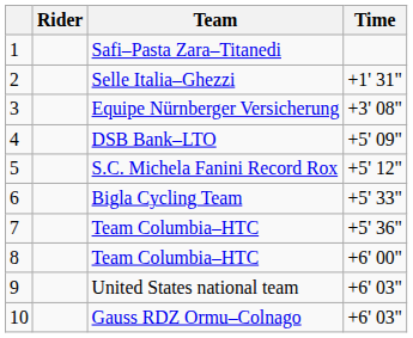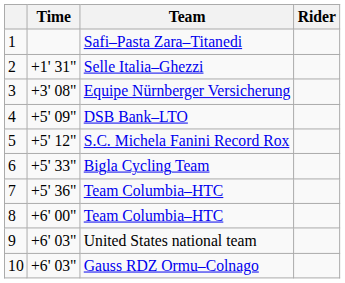columns swapped: Rider <-> Time
